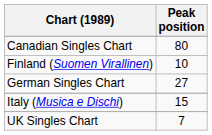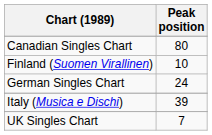German Singles Chart | Peak position: 27 -> 24
Italy (Musica e Dischi) | Peak position: 15 -> 39
